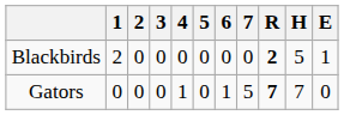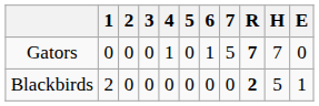rows swapped: Gators <-> Blackbirds
